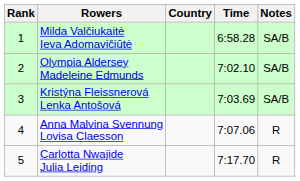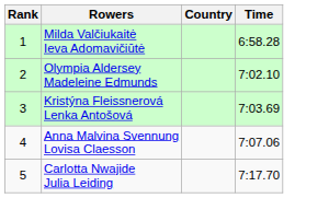- column: Notes | SA/B | SA/B | SA/B | R | R
